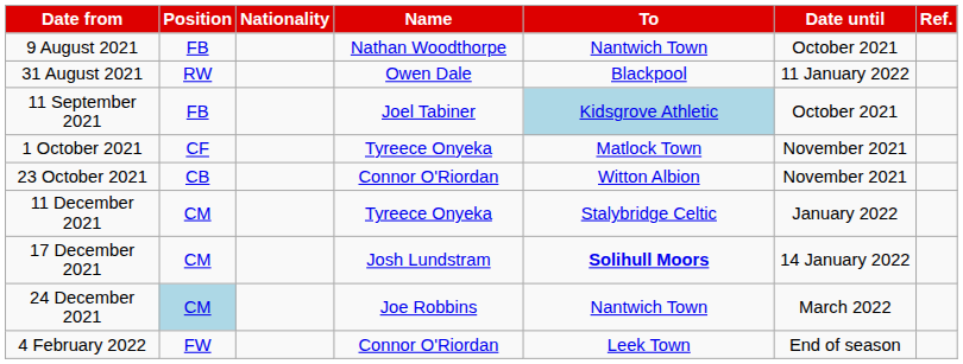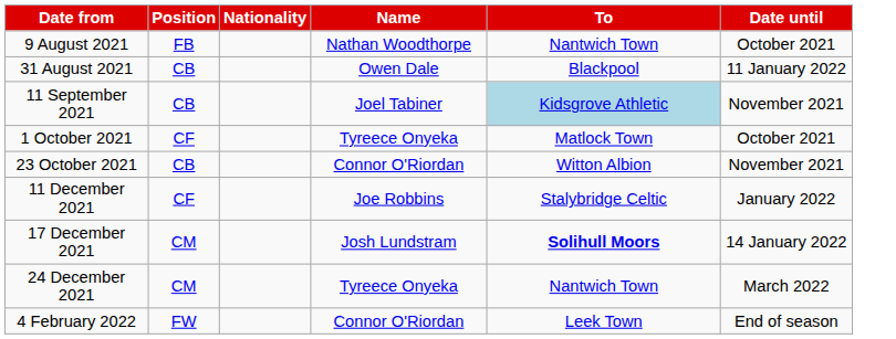- column: Ref.
31 August 2021 | Position: RW -> CB
11 September 2021 | Position: FB -> CB
11 September 2021 | Date until: October 2021 -> November 2021
1 October 2021 | Date until: November 2021 -> October 2021
11 December 2021 | Position: CM -> CF
11 December 2021 | Name: Tyreece Onyeka -> Joe Robbins
24 December 2021 | Position: lightblue background -> no background
24 December 2021 | Name: Joe Robbins -> Tyreece Onyeka
